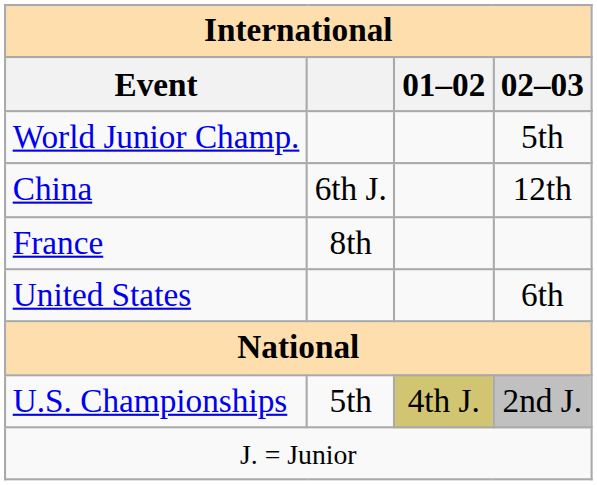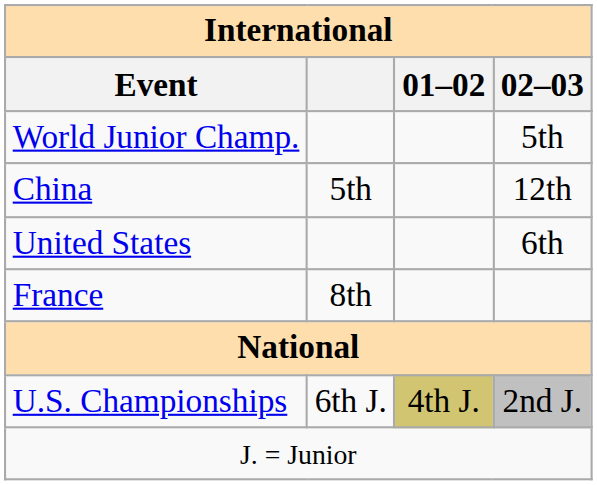China | column 2: 6th J. -> 5th
rows swapped: France <-> United States
U.S. Championships | column 2: 5th -> 6th J.
